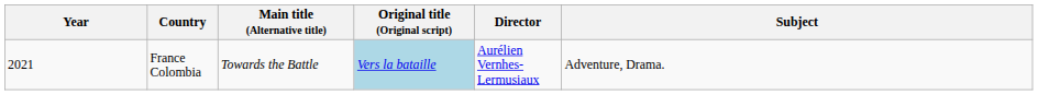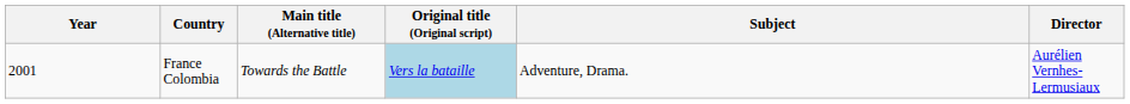columns swapped: Director <-> Subject
France Colombia | Year: 2021 -> 2001
